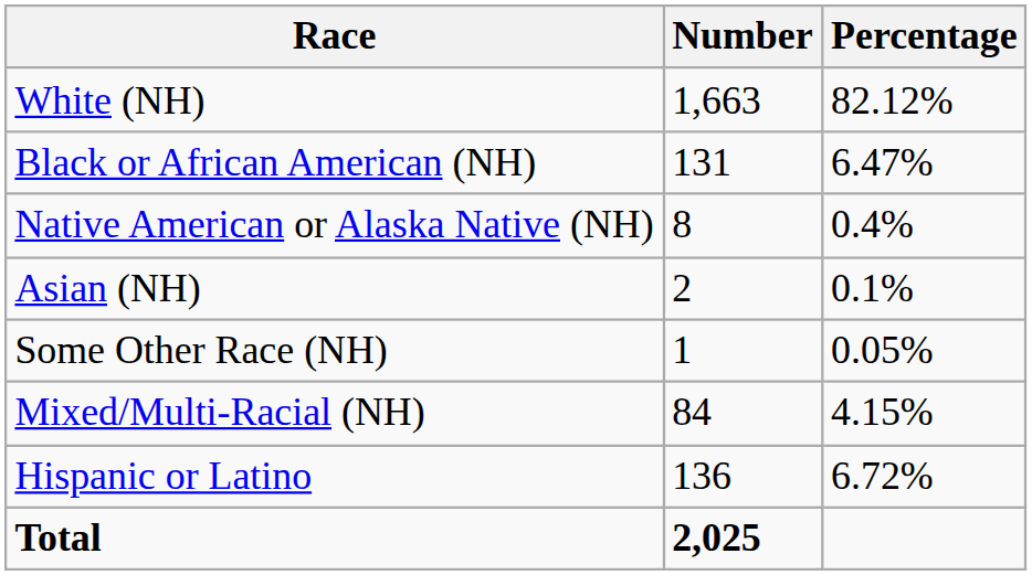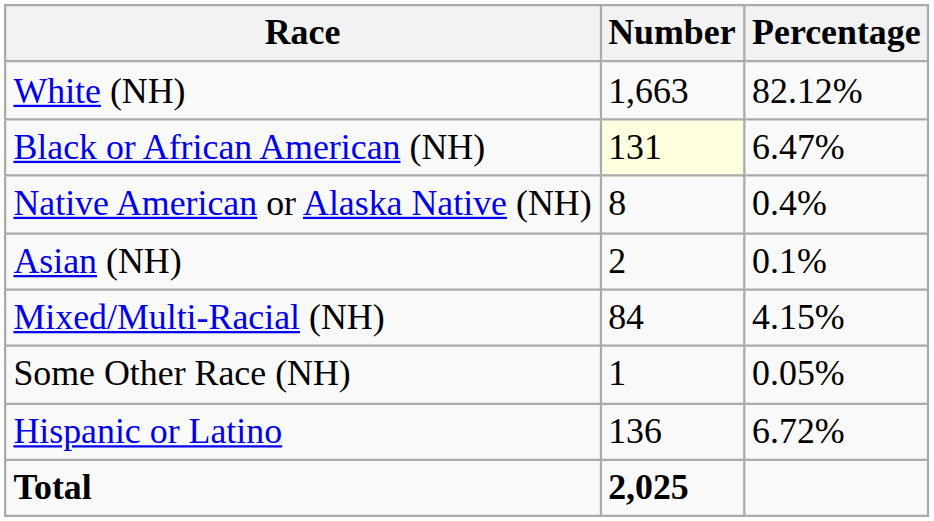Black or African American (NH) | Number: no background -> lightyellow background
rows swapped: Some Other Race (NH) <-> Mixed/Multi-Racial (NH)
